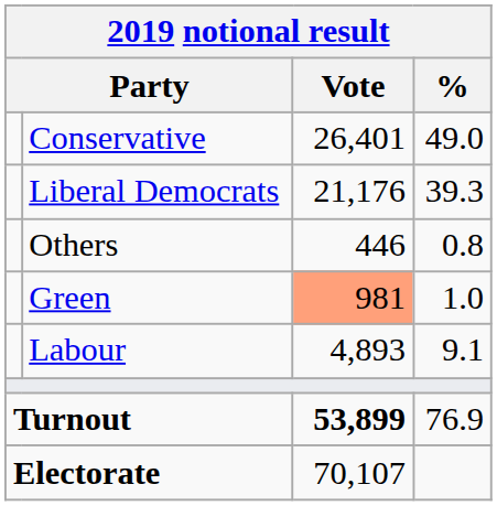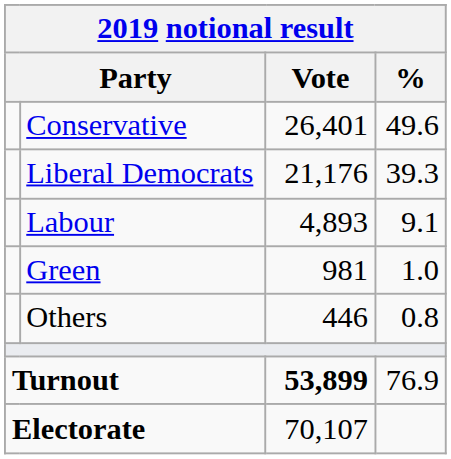Conservative | %: 49.0 -> 49.6
rows swapped: Labour <-> Others
Green | Vote: lightsalmon background -> no background
